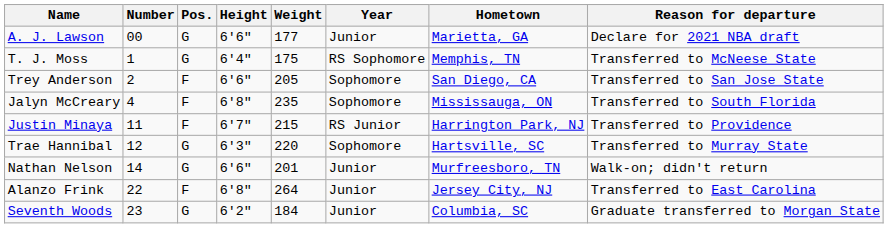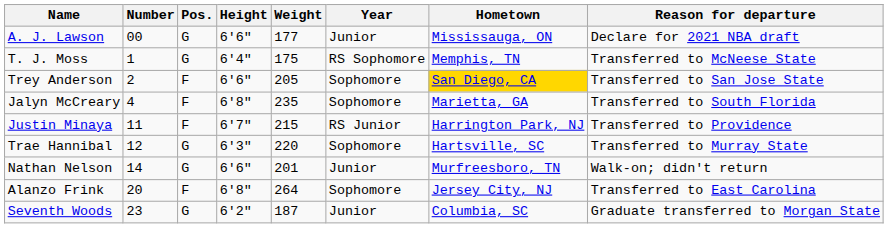A. J. Lawson | Hometown: Marietta, GA -> Mississauga, ON
Trey Anderson | Hometown: no background -> gold background
Jalyn McCreary | Hometown: Mississauga, ON -> Marietta, GA
Alanzo Frink | Number: 22 -> 20
Alanzo Frink | Year: Junior -> Sophomore
Seventh Woods | Weight: 184 -> 187
